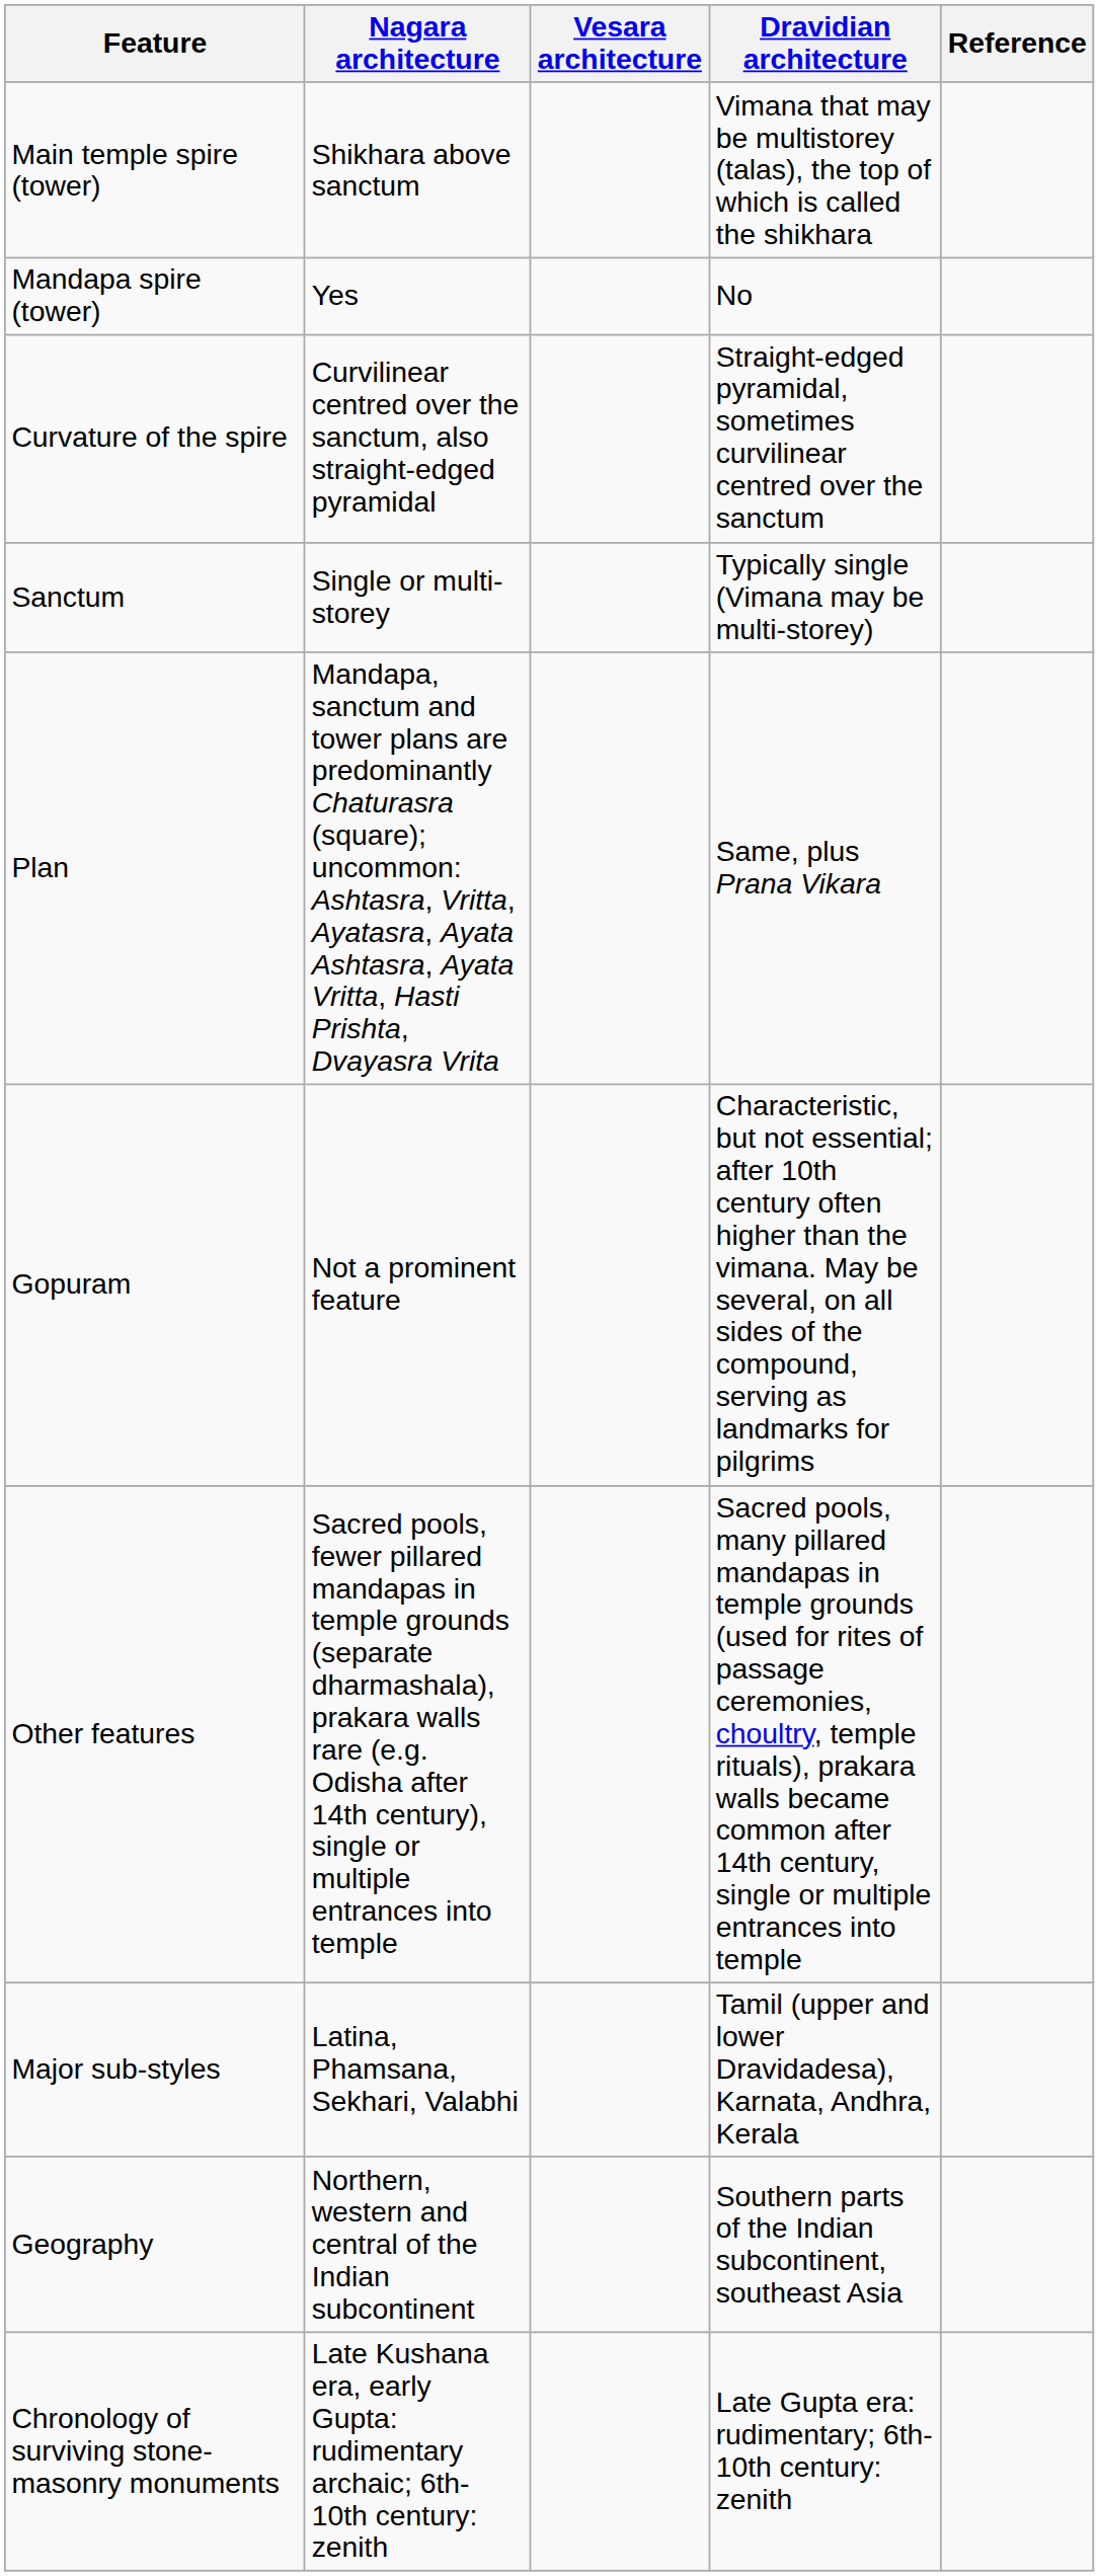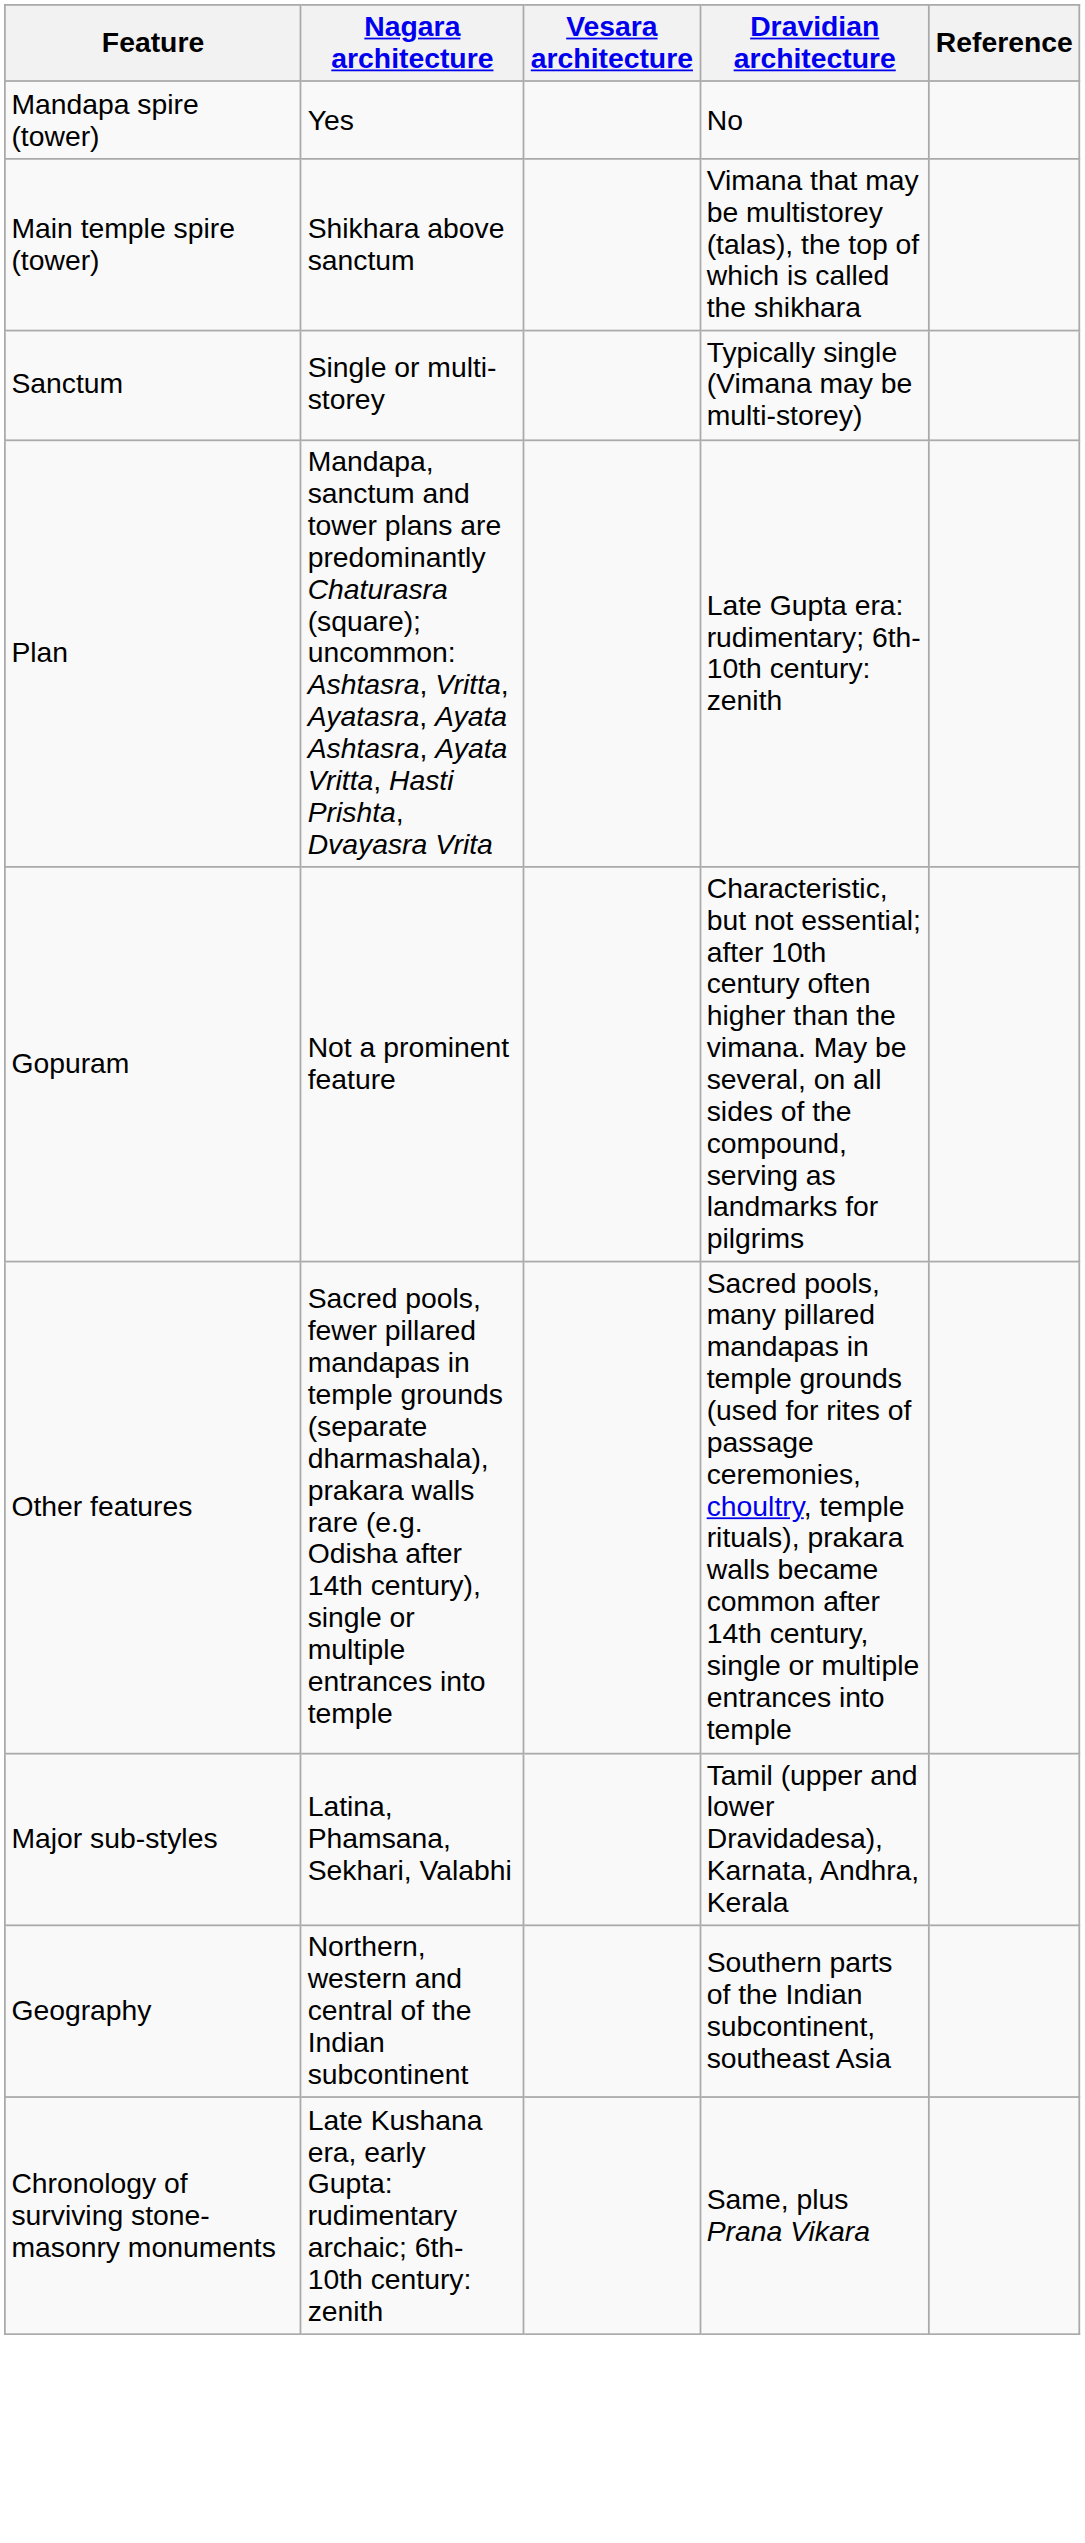rows swapped: Main temple spire (tower) <-> Mandapa spire (tower)
- row: Curvature of the spire | Curvilinear centred over the sanctum, also straight-edged pyramidal | Straight-edged pyramidal, sometimes curvilinear centred over the sanctum
Plan | Dravidian architecture: Same, plus Prana Vikara -> Late Gupta era: rudimentary; 6th-10th century: zenith
Chronology of surviving stone-masonry monuments | Dravidian architecture: Late Gupta era: rudimentary; 6th-10th century: zenith -> Same, plus Prana Vikara
